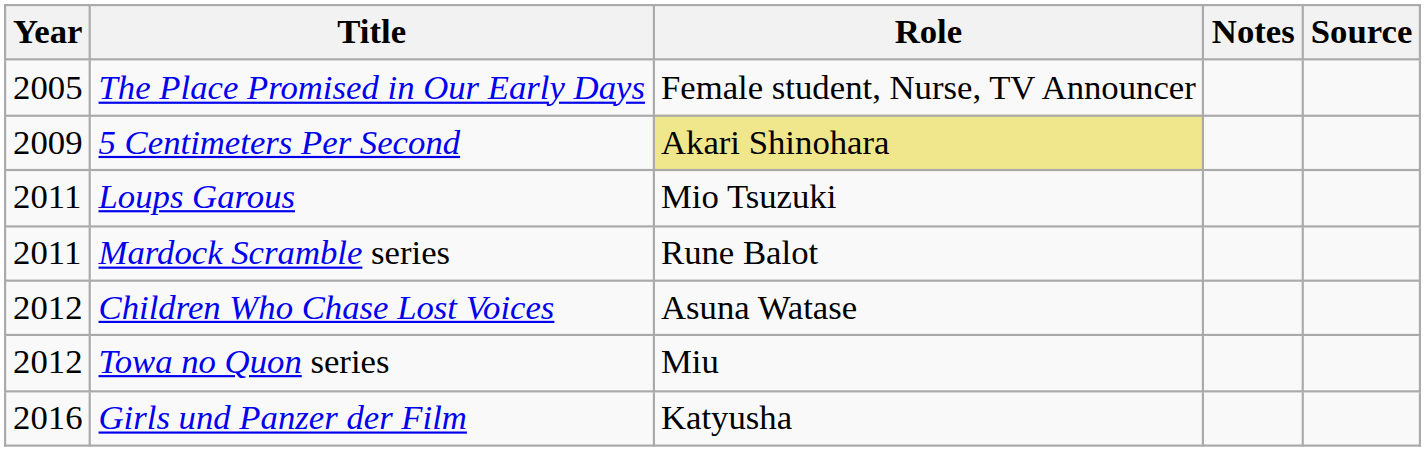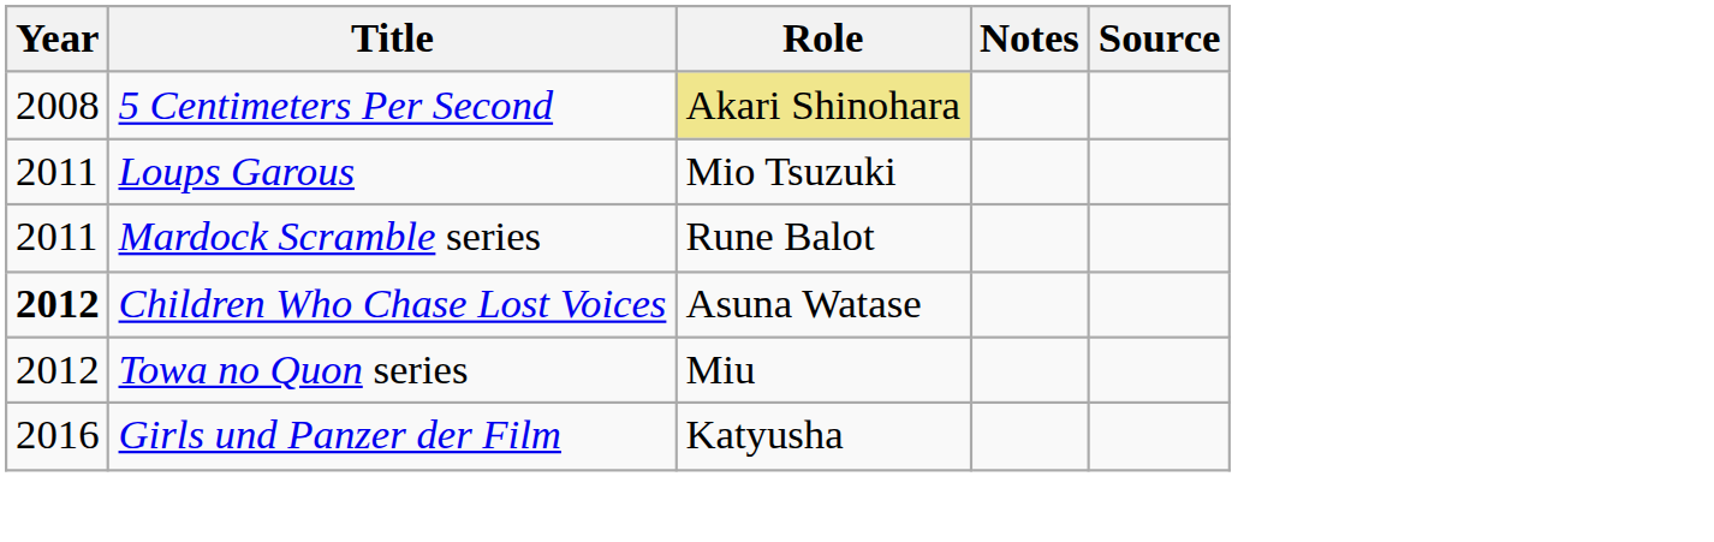- row: 2005 | The Place Promised in Our Early Days | Female student, Nurse, TV Announcer
5 Centimeters Per Second | Year: 2009 -> 2008
Children Who Chase Lost Voices | Year: normal -> bold
